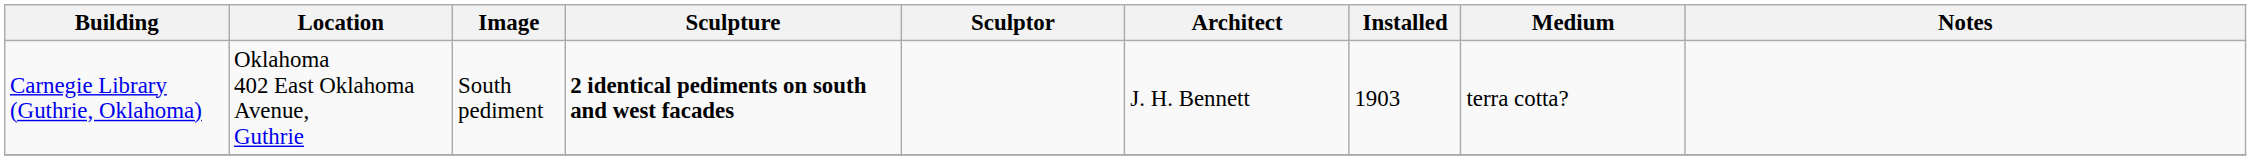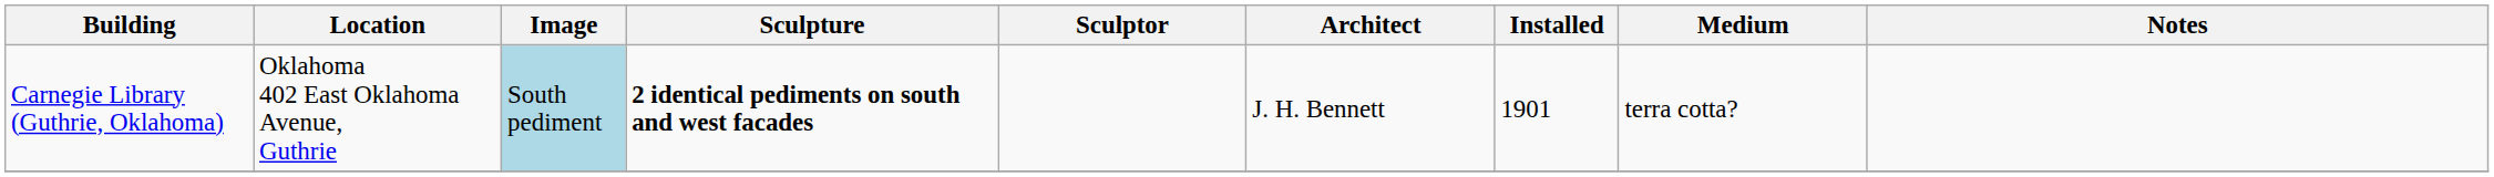Carnegie Library (Guthrie, Oklahoma) | Image: no background -> lightblue background
Carnegie Library (Guthrie, Oklahoma) | Installed: 1903 -> 1901
